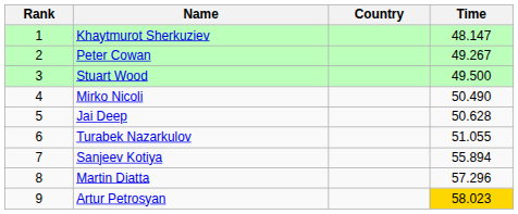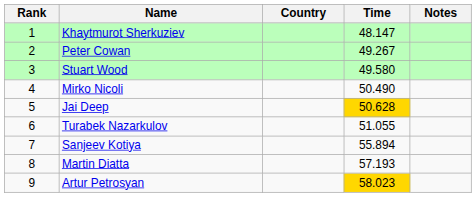+ column: Notes
Stuart Wood | Time: 49.500 -> 49.580
Jai Deep | Time: no background -> gold background
Martin Diatta | Time: 57.296 -> 57.193
